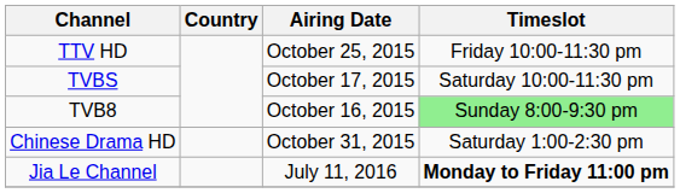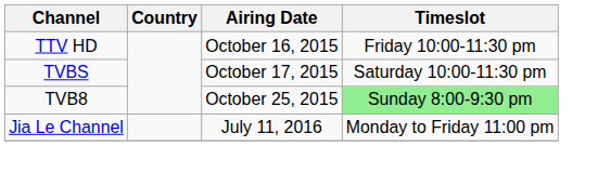TTV HD | Airing Date: October 25, 2015 -> October 16, 2015
TVB8 | Airing Date: October 16, 2015 -> October 25, 2015
- row: Chinese Drama HD | October 31, 2015 | Saturday 1:00-2:30 pm
Jia Le Channel | Timeslot: bold -> normal
